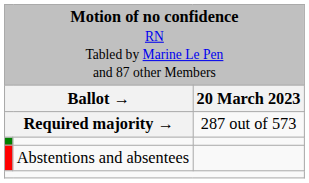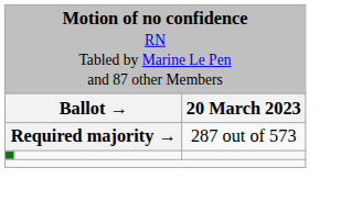- row: Abstentions and absentees
